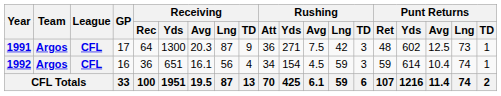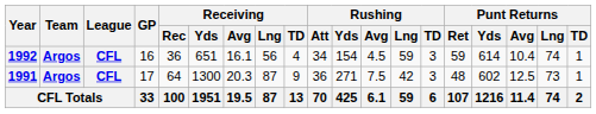rows swapped: 1991 <-> 1992
